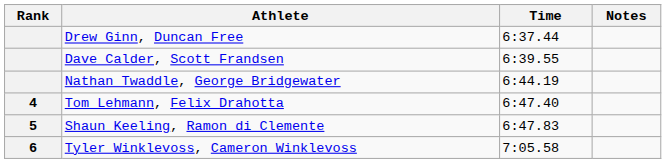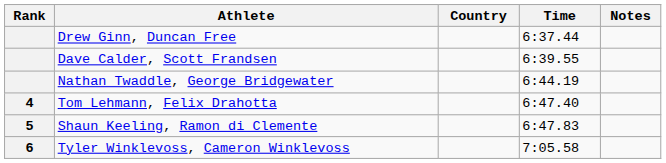+ column: Country
